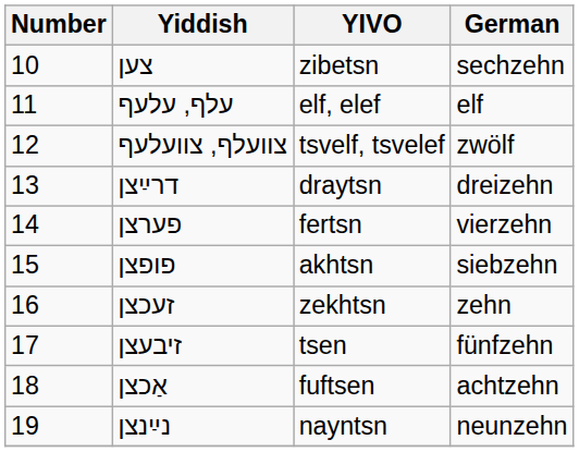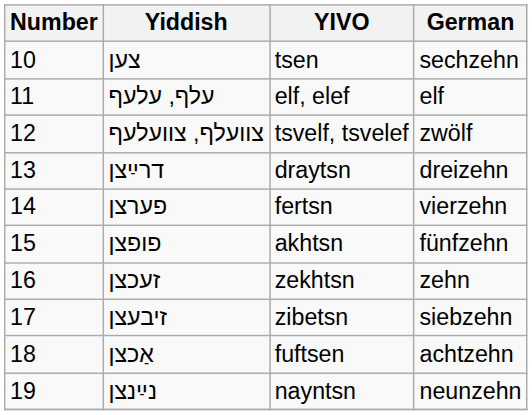צען | YIVO: zibetsn -> tsen
פופצן | German: siebzehn -> fünfzehn
זיבעצן | YIVO: tsen -> zibetsn
זיבעצן | German: fünfzehn -> siebzehn
